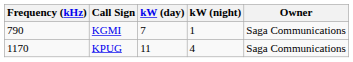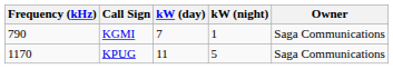KPUG | kW (night): 4 -> 5
